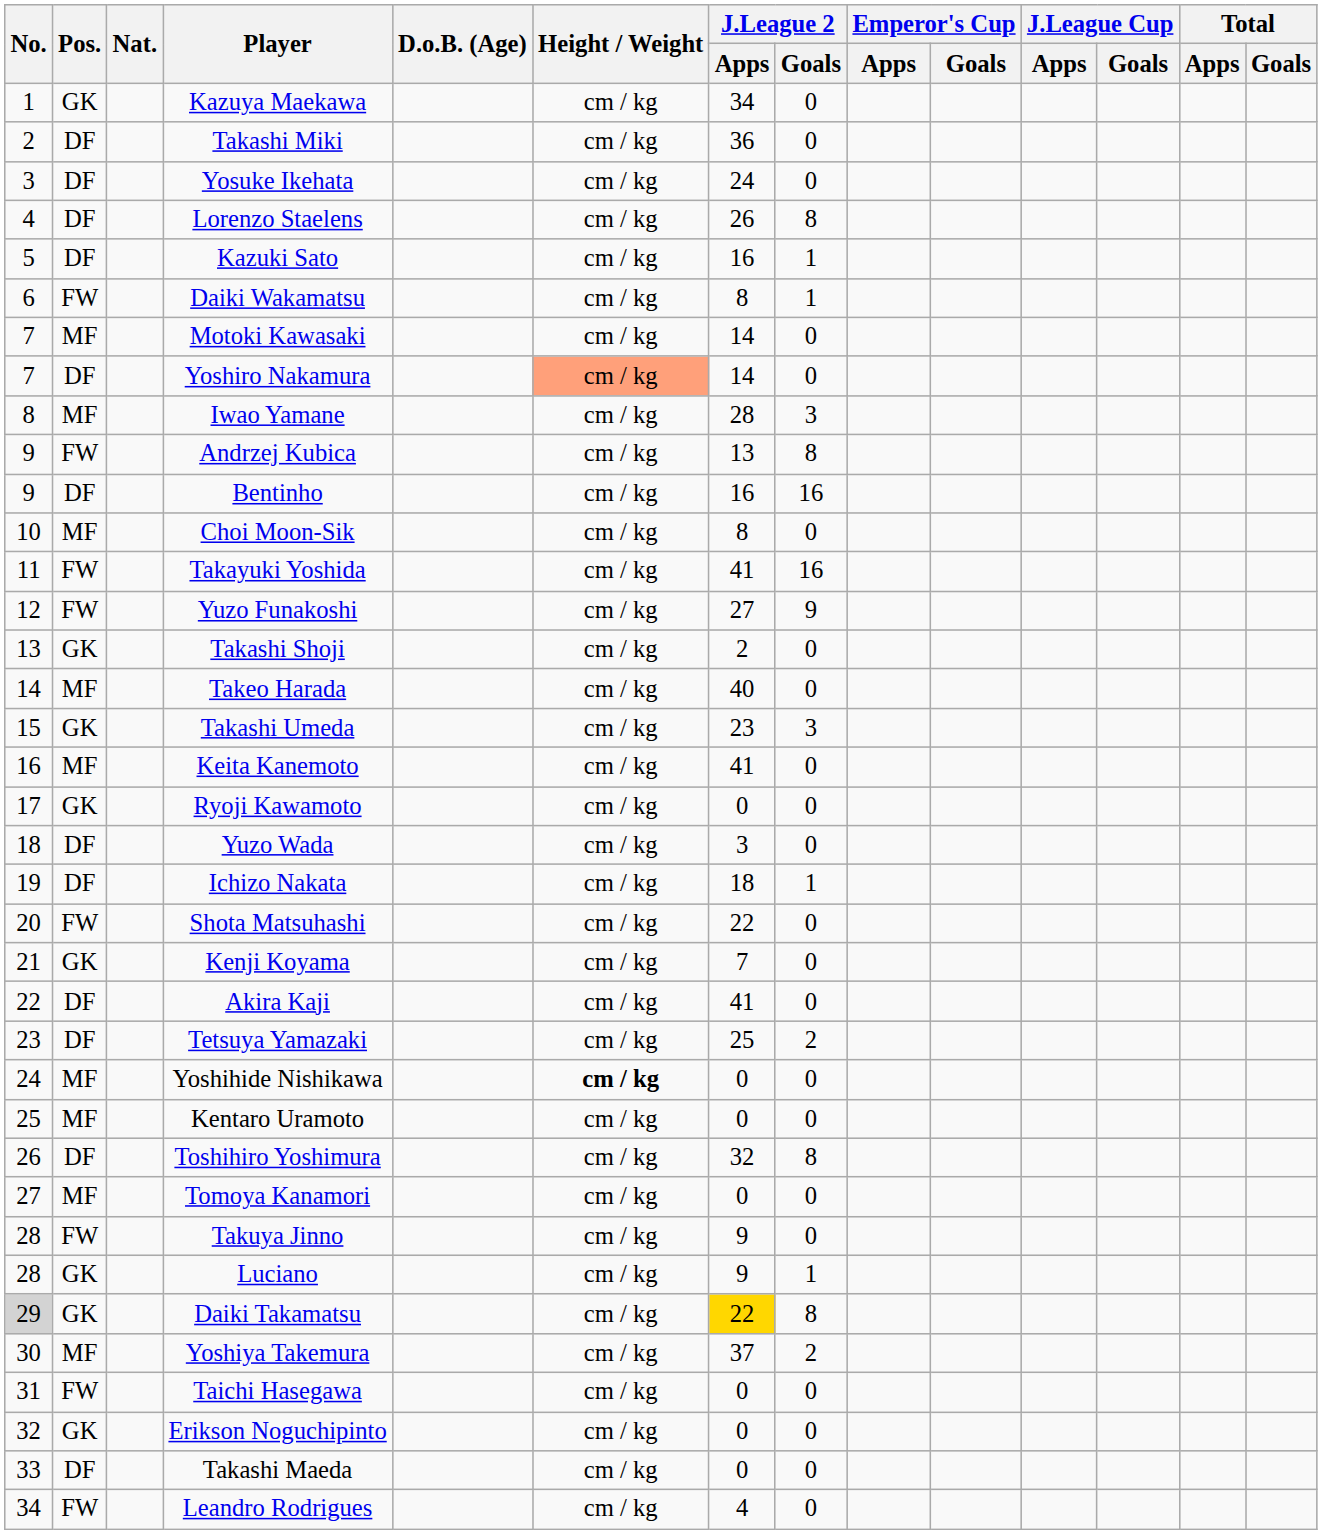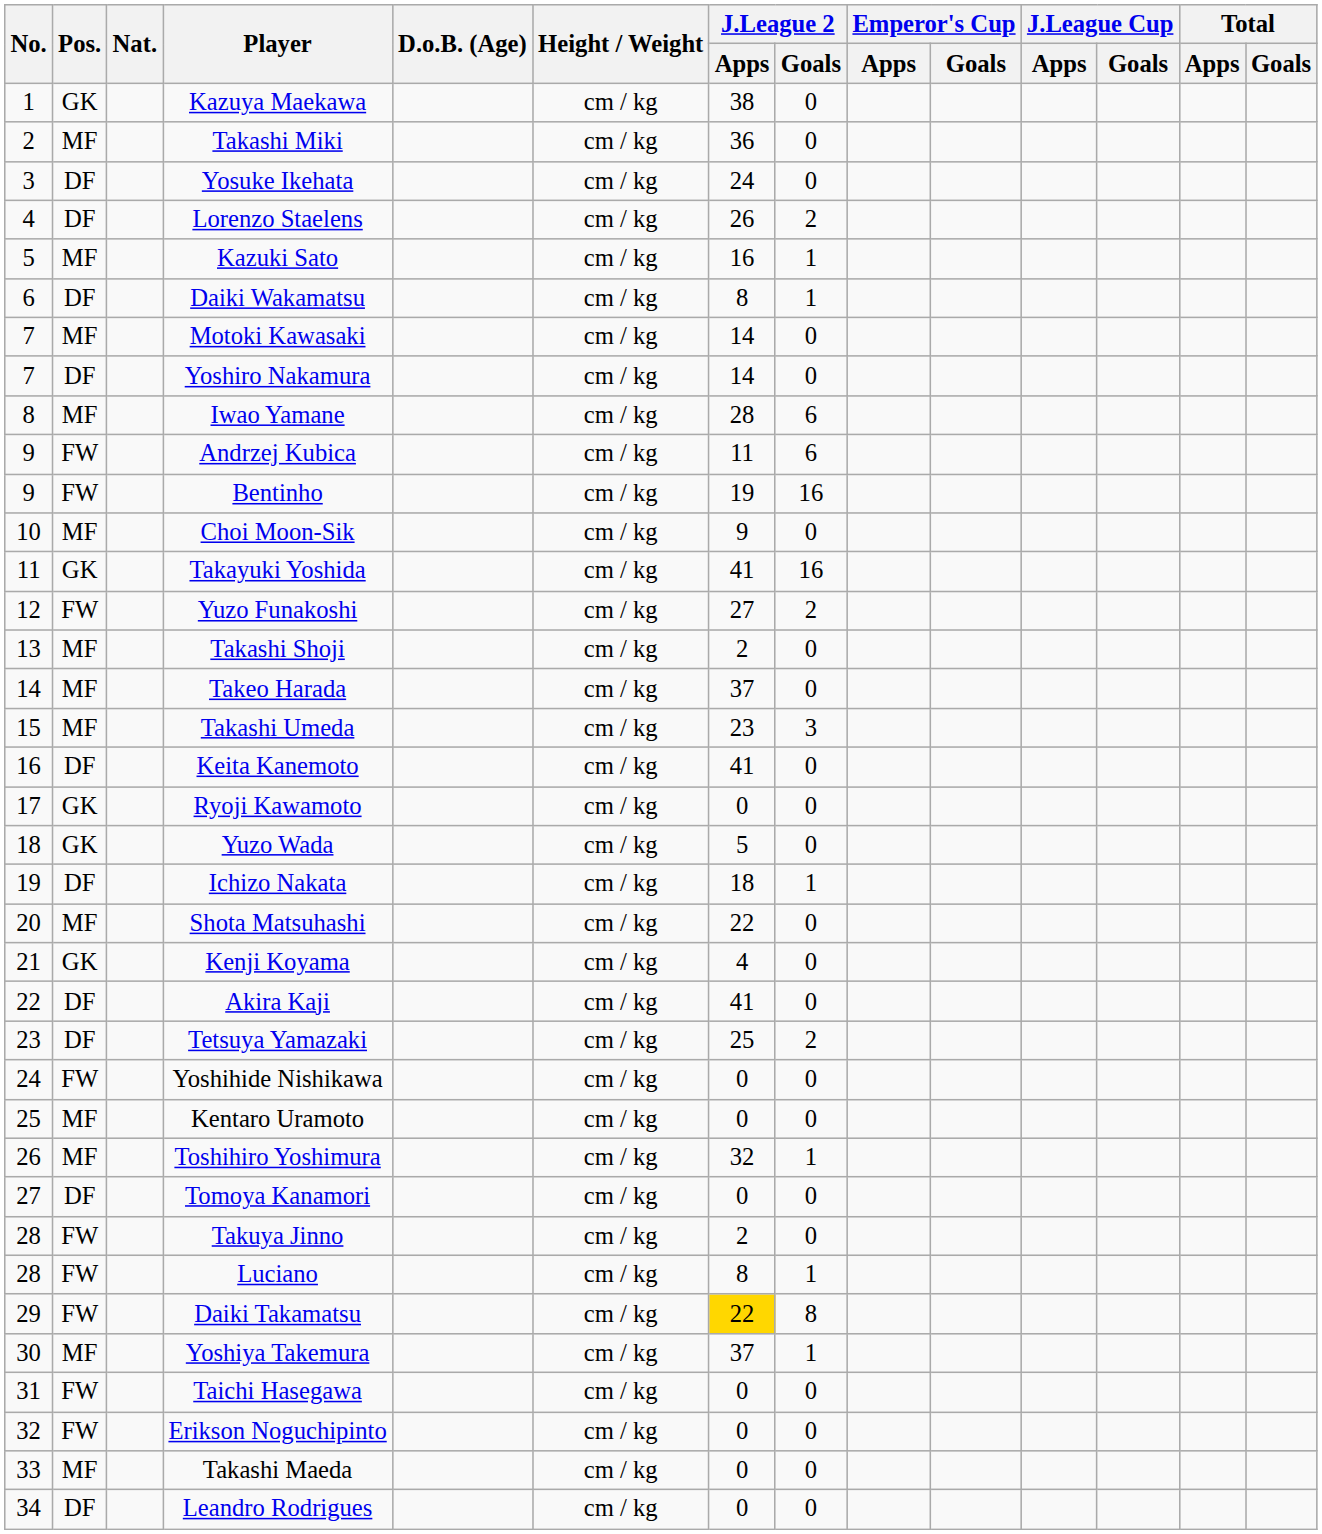Kazuya Maekawa | J.League 2 / Apps: 34 -> 38
Takashi Miki | Pos.: DF -> MF
Lorenzo Staelens | J.League 2 / Goals: 8 -> 2
Kazuki Sato | Pos.: DF -> MF
Daiki Wakamatsu | Pos.: FW -> DF
Yoshiro Nakamura | Height / Weight: lightsalmon background -> no background
Iwao Yamane | J.League 2 / Goals: 3 -> 6
Andrzej Kubica | J.League 2 / Apps: 13 -> 11
Andrzej Kubica | J.League 2 / Goals: 8 -> 6
Bentinho | Pos.: DF -> FW
Bentinho | J.League 2 / Apps: 16 -> 19
Choi Moon-Sik | J.League 2 / Apps: 8 -> 9
Takayuki Yoshida | Pos.: FW -> GK
Yuzo Funakoshi | J.League 2 / Goals: 9 -> 2
Takashi Shoji | Pos.: GK -> MF
Takeo Harada | J.League 2 / Apps: 40 -> 37
Takashi Umeda | Pos.: GK -> MF
Keita Kanemoto | Pos.: MF -> DF
Yuzo Wada | Pos.: DF -> GK
Yuzo Wada | J.League 2 / Apps: 3 -> 5
Shota Matsuhashi | Pos.: FW -> MF
Kenji Koyama | J.League 2 / Apps: 7 -> 4
Yoshihide Nishikawa | Pos.: MF -> FW
Yoshihide Nishikawa | Height / Weight: bold -> normal
Toshihiro Yoshimura | Pos.: DF -> MF
Toshihiro Yoshimura | J.League 2 / Goals: 8 -> 1
Tomoya Kanamori | Pos.: MF -> DF
Takuya Jinno | J.League 2 / Apps: 9 -> 2
Luciano | Pos.: GK -> FW
Luciano | J.League 2 / Apps: 9 -> 8
Daiki Takamatsu | No.: lightgrey background -> no background
Daiki Takamatsu | Pos.: GK -> FW
Yoshiya Takemura | J.League 2 / Goals: 2 -> 1
Erikson Noguchipinto | Pos.: GK -> FW
Takashi Maeda | Pos.: DF -> MF
Leandro Rodrigues | Pos.: FW -> DF
Leandro Rodrigues | J.League 2 / Apps: 4 -> 0
